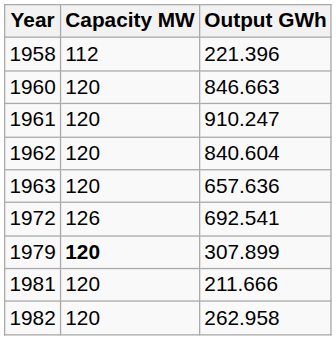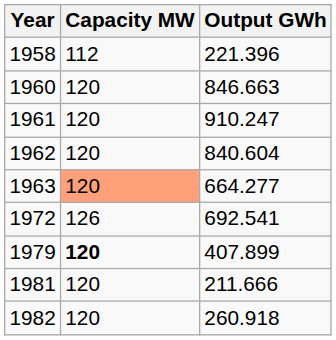1963 | Capacity MW: no background -> lightsalmon background
1963 | Output GWh: 657.636 -> 664.277
1979 | Output GWh: 307.899 -> 407.899
1982 | Output GWh: 262.958 -> 260.918
